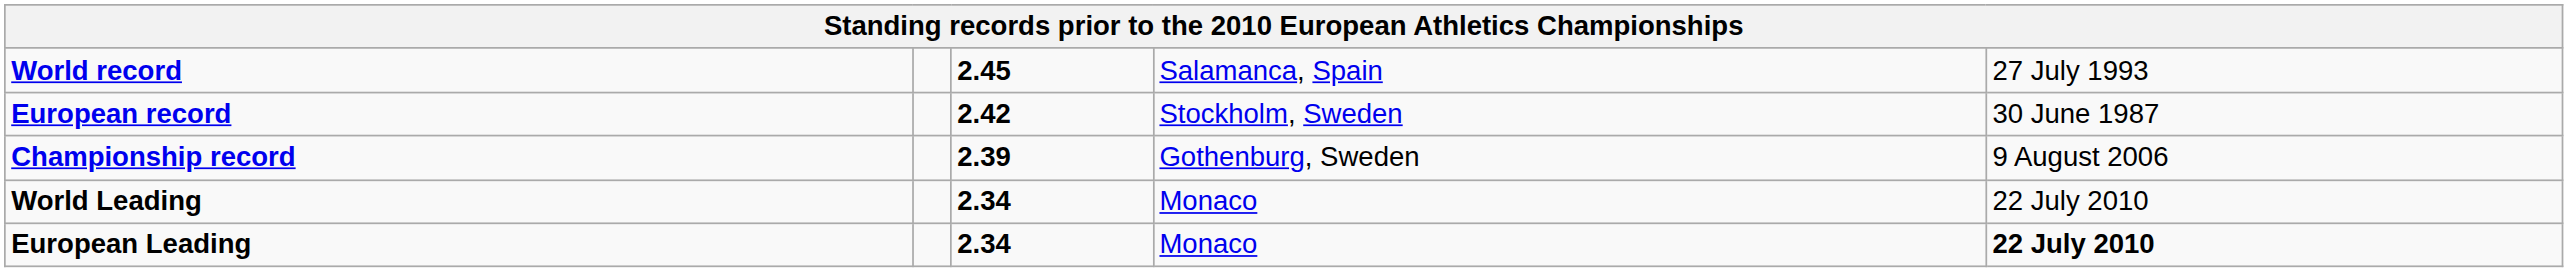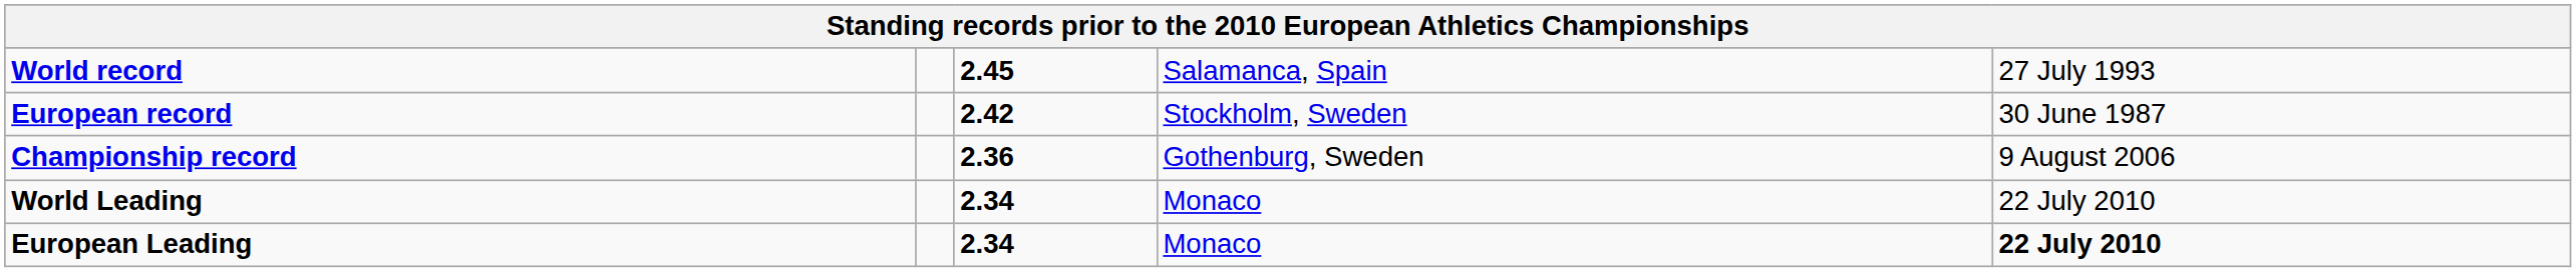Championship record | column 3: 2.39 -> 2.36
